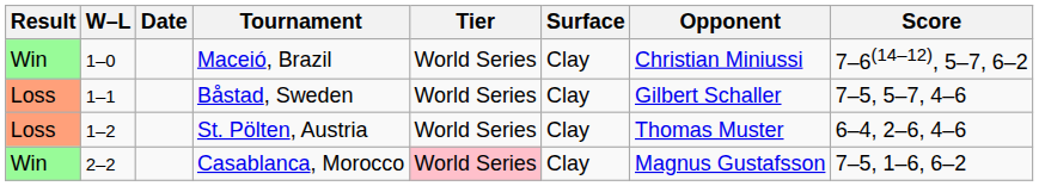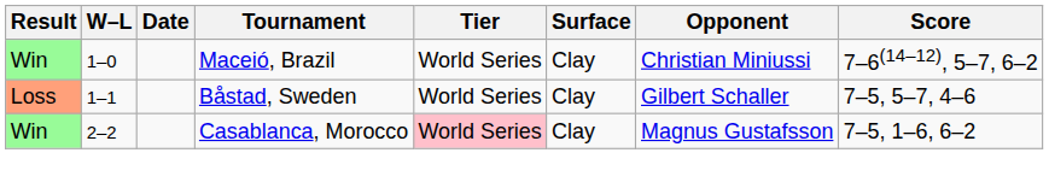- row: Loss | 1–2 | St. Pölten, Austria | World Series | Clay | Thomas Muster | 6–4, 2–6, 4–6
